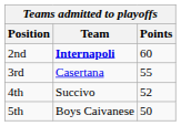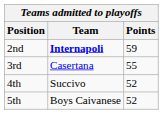2nd | Points: 60 -> 59
5th | Points: 50 -> 52
